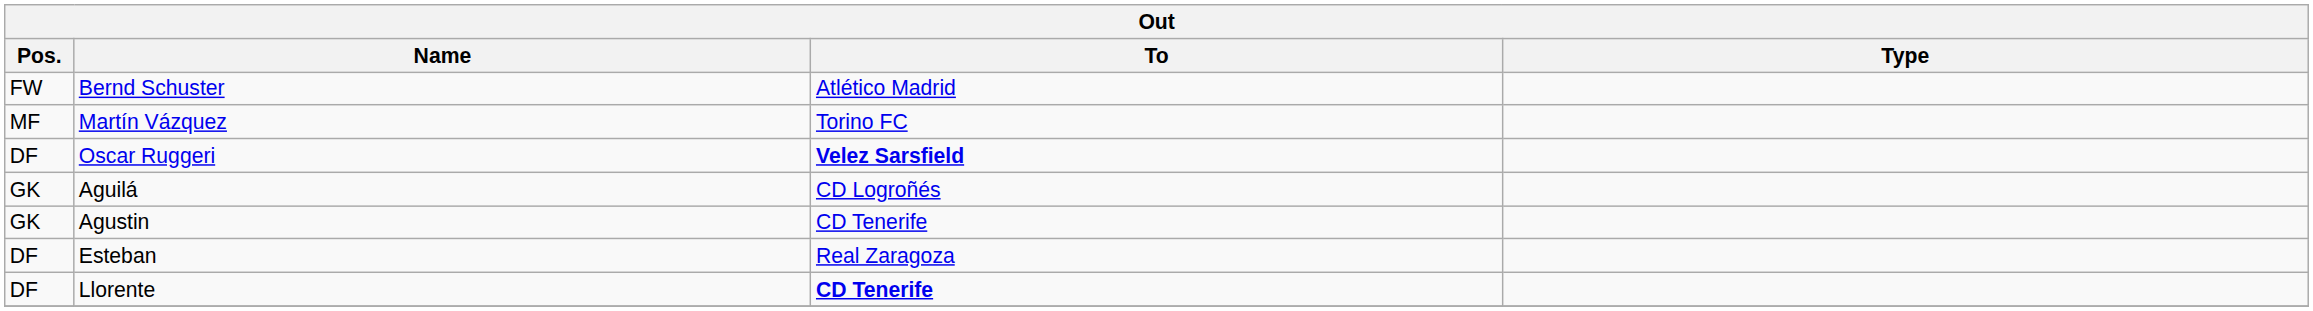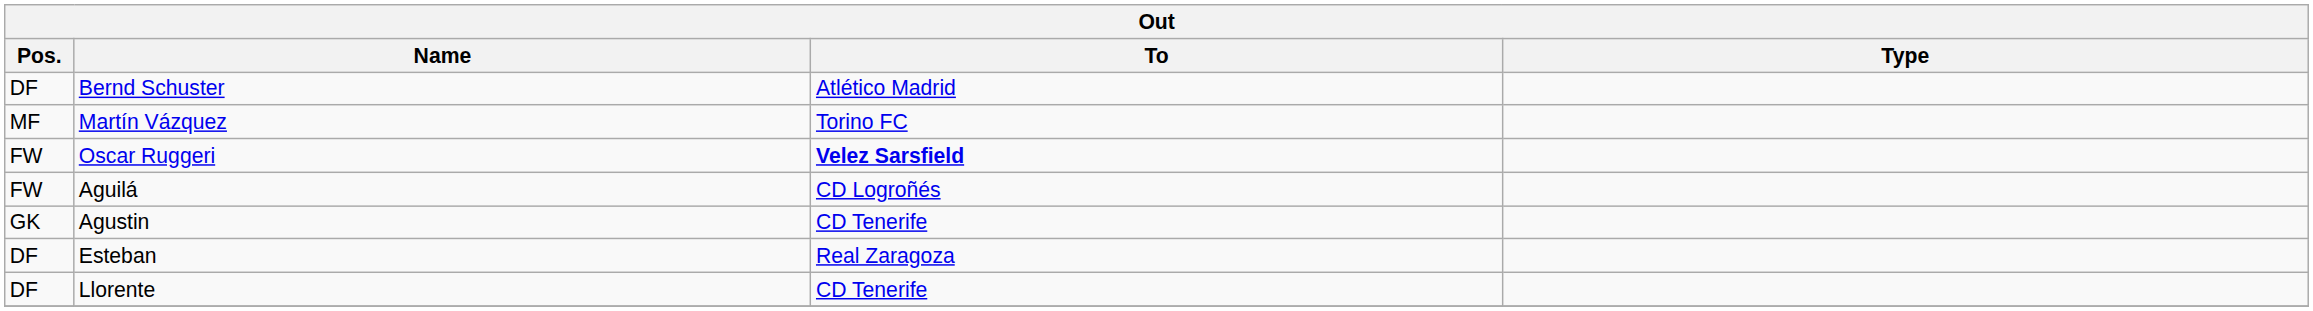Bernd Schuster | Pos.: FW -> DF
Oscar Ruggeri | Pos.: DF -> FW
Aguilá | Pos.: GK -> FW
Llorente | To: bold -> normal
